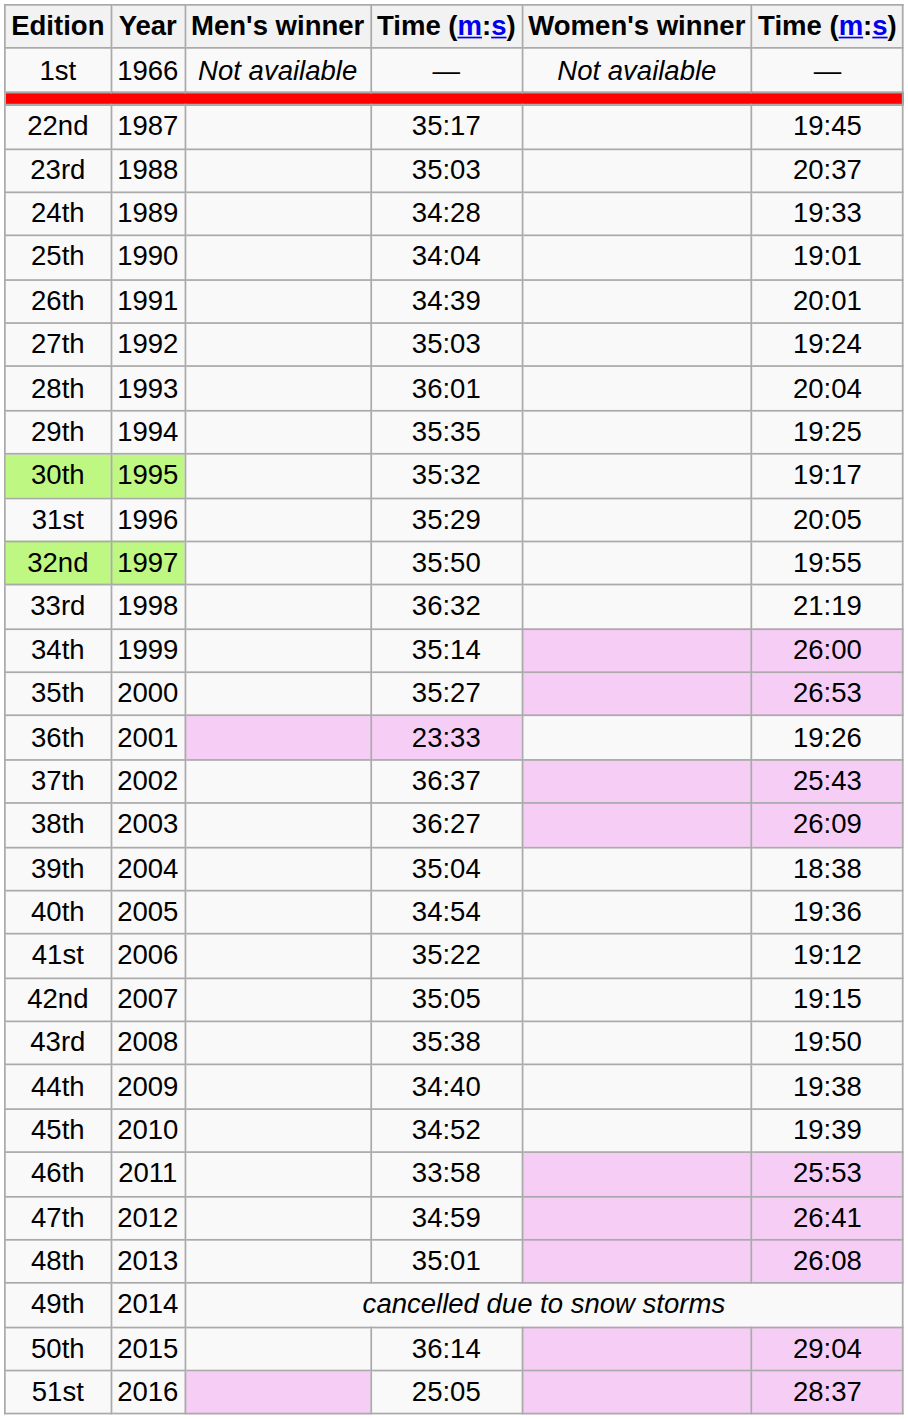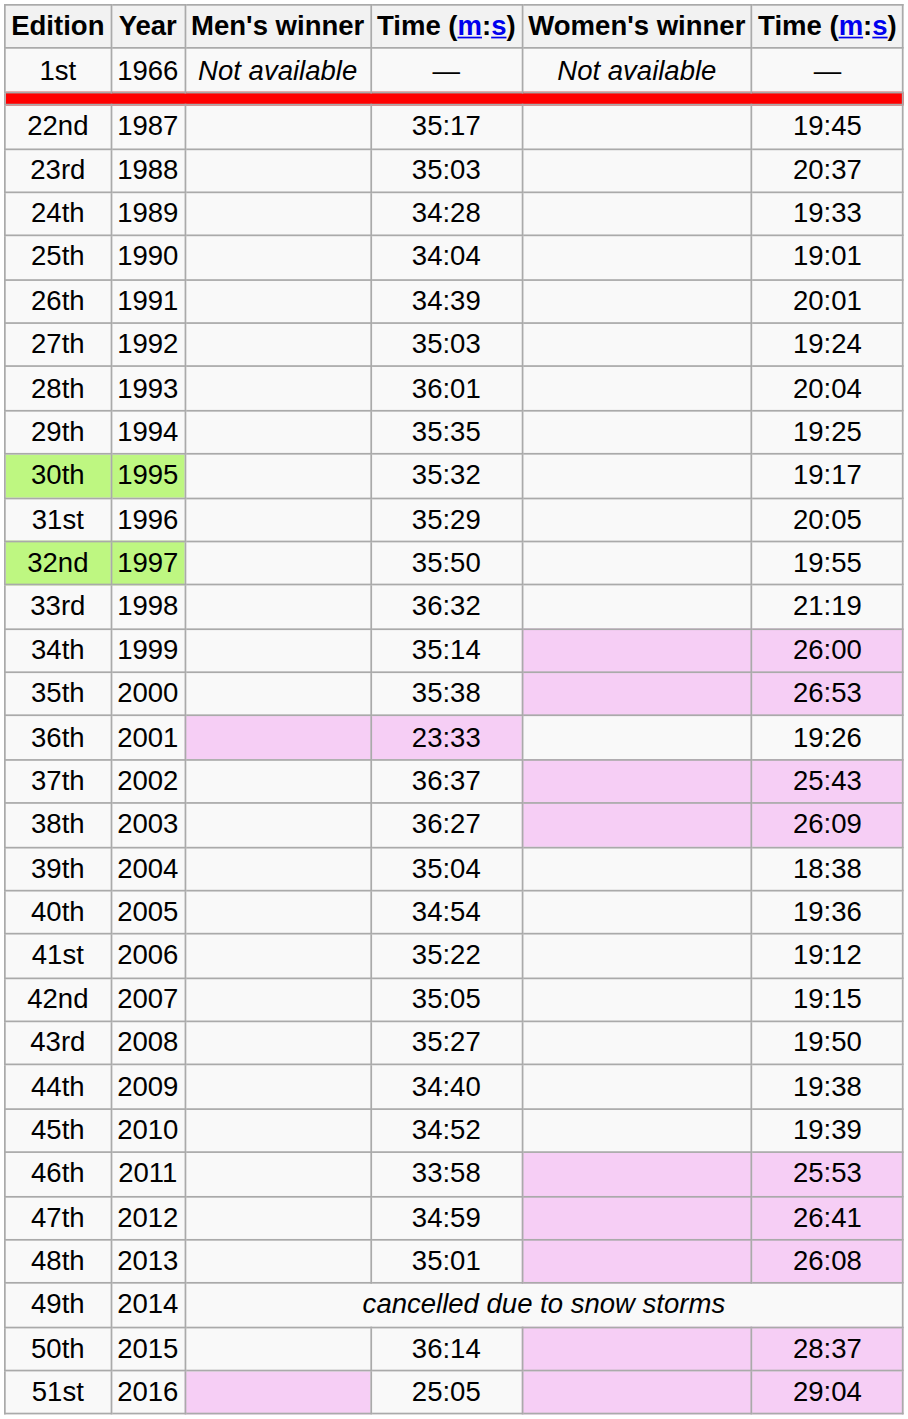35th | column 4: 35:27 -> 35:38
43rd | column 4: 35:38 -> 35:27
50th | column 6: 29:04 -> 28:37
51st | column 6: 28:37 -> 29:04
